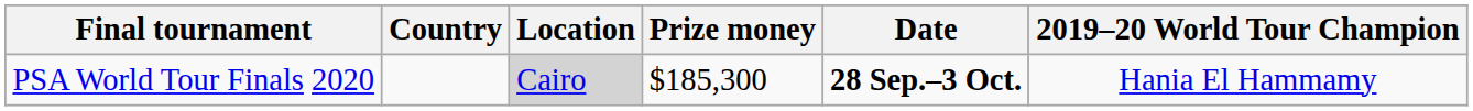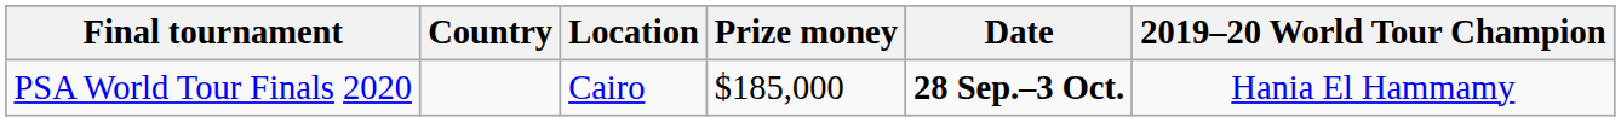PSA World Tour Finals 2020 | Location: lightgrey background -> no background
PSA World Tour Finals 2020 | Prize money: $185,300 -> $185,000
